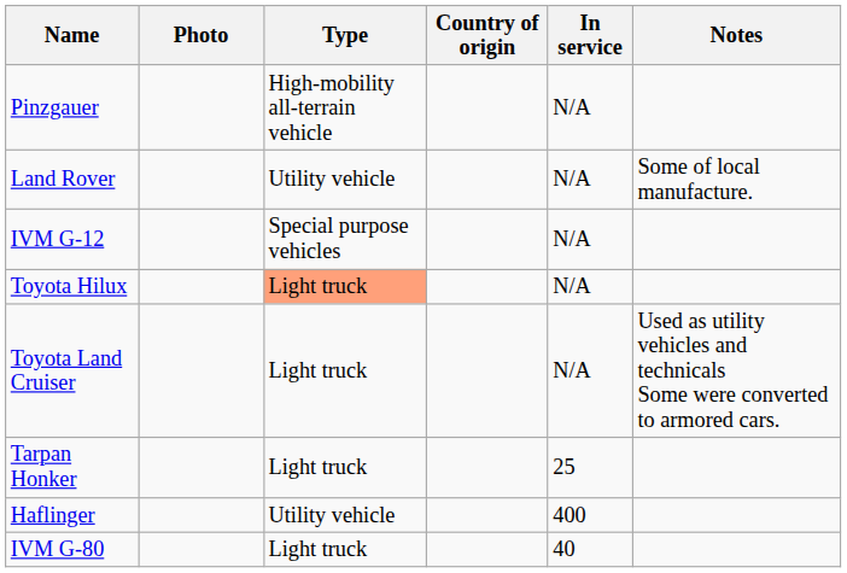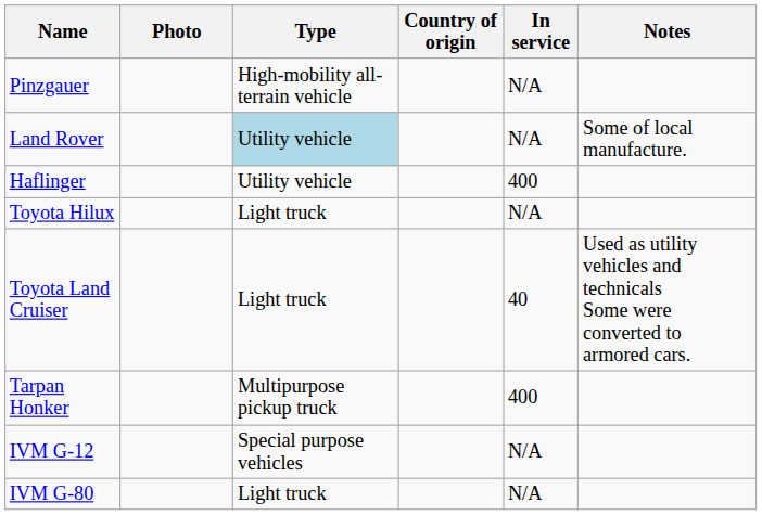Land Rover | Type: no background -> lightblue background
rows swapped: Haflinger <-> IVM G-12
Toyota Hilux | Type: lightsalmon background -> no background
Toyota Land Cruiser | In service: N/A -> 40
Tarpan Honker | Type: Light truck -> Multipurpose pickup truck
Tarpan Honker | In service: 25 -> 400
IVM G-80 | In service: 40 -> N/A
